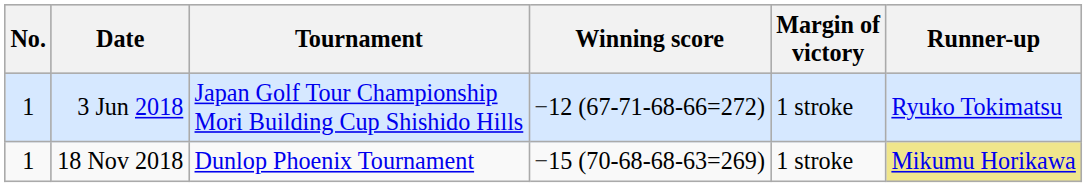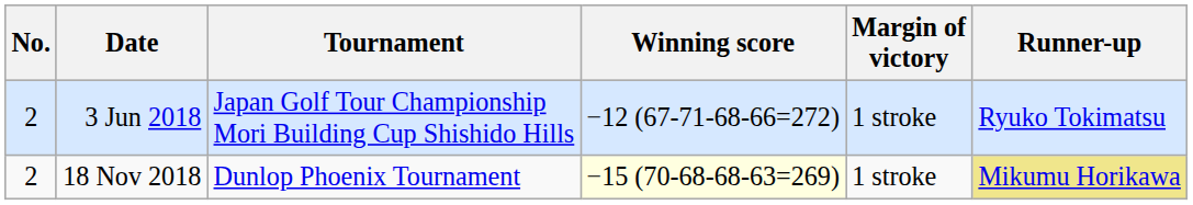3 Jun 2018 | No.: 1 -> 2
18 Nov 2018 | No.: 1 -> 2
18 Nov 2018 | Winning score: no background -> lightyellow background
